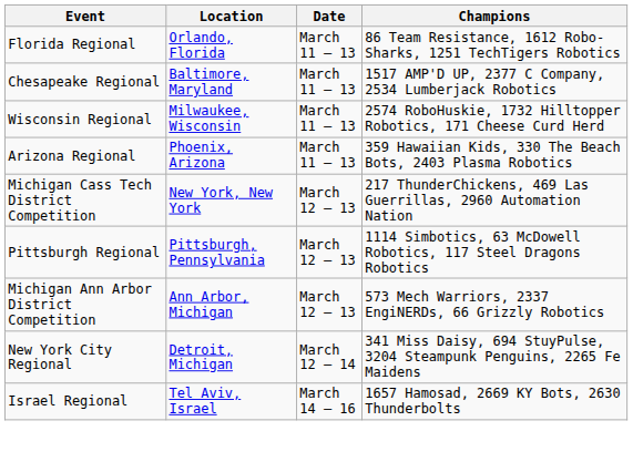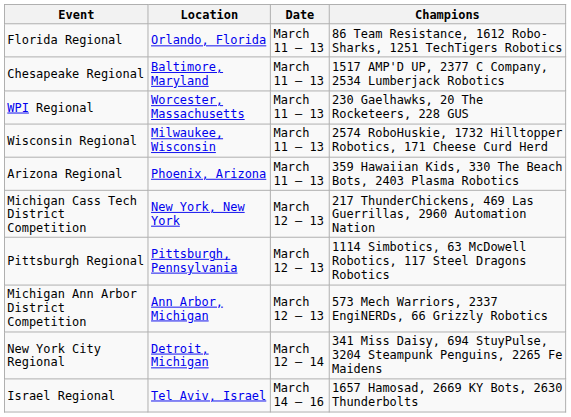+ row: WPI Regional | Worcester, Massachusetts | March 11 – 13 | 230 Gaelhawks, 20 The Rocketeers, 228 GUS
